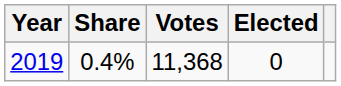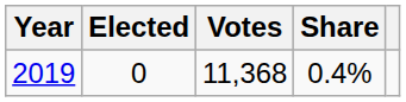columns swapped: Elected <-> Share
